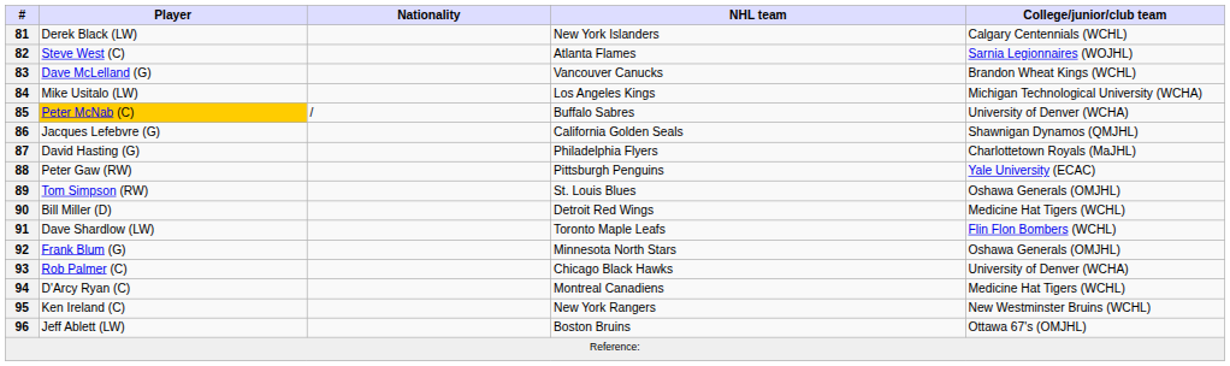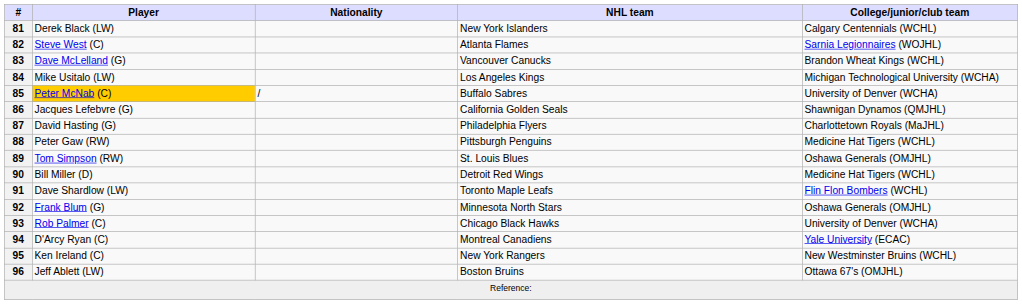88 | College/junior/club team: Yale University (ECAC) -> Medicine Hat Tigers (WCHL)
94 | College/junior/club team: Medicine Hat Tigers (WCHL) -> Yale University (ECAC)
